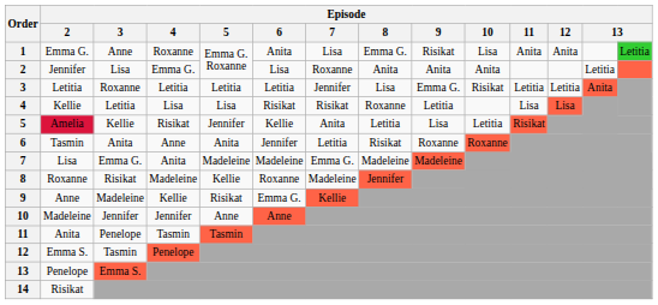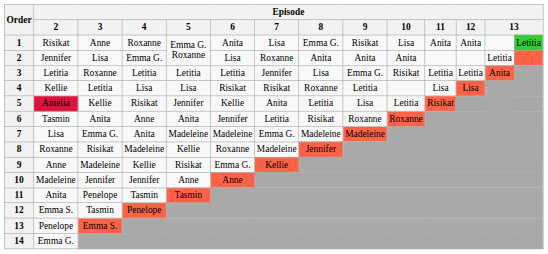1 | Episode / 2: Emma G. -> Risikat
14 | Episode / 2: Risikat -> Emma G.
